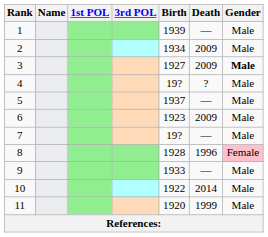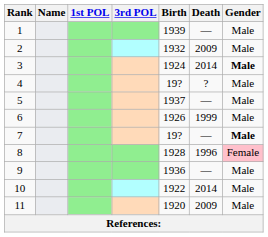2 | Birth: 1934 -> 1932
3 | Birth: 1927 -> 1924
3 | Death: 2009 -> 2014
6 | Birth: 1923 -> 1926
6 | Death: 2009 -> 1999
7 | Gender: normal -> bold
9 | Birth: 1933 -> 1936
11 | Death: 1999 -> 2009
